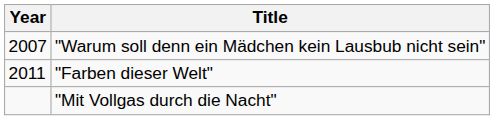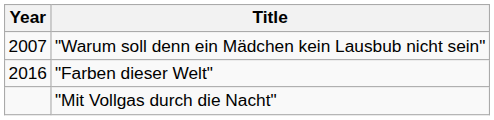"Farben dieser Welt" | Year: 2011 -> 2016
